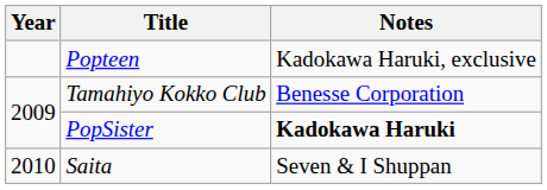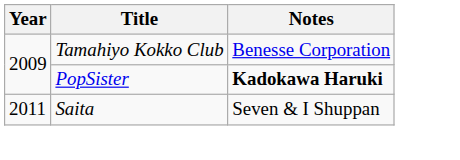- row: Popteen | Kadokawa Haruki, exclusive
Saita | Year: 2010 -> 2011
